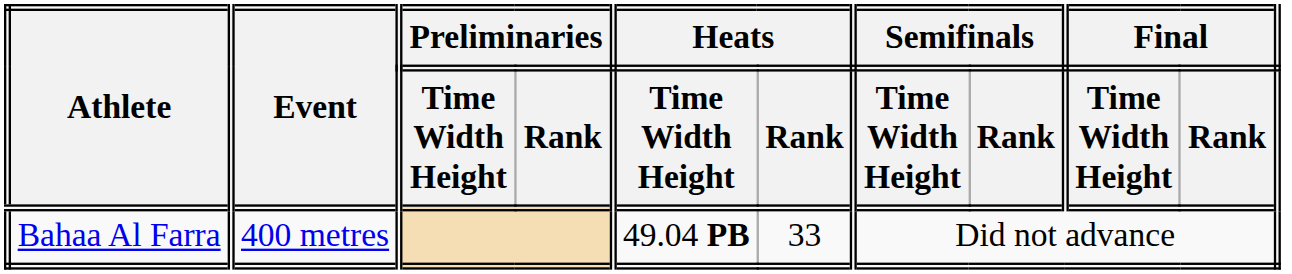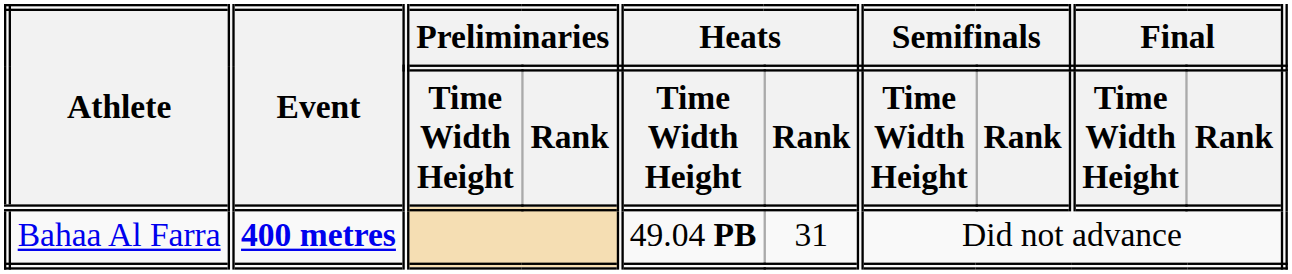Bahaa Al Farra | Event: normal -> bold
Bahaa Al Farra | Heats / Rank: 33 -> 31
